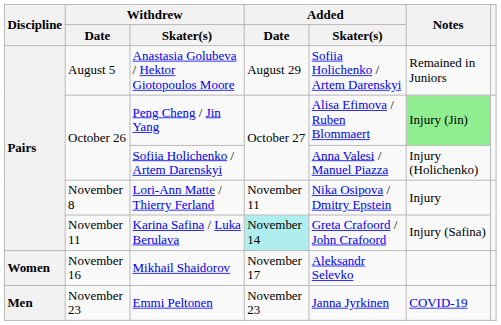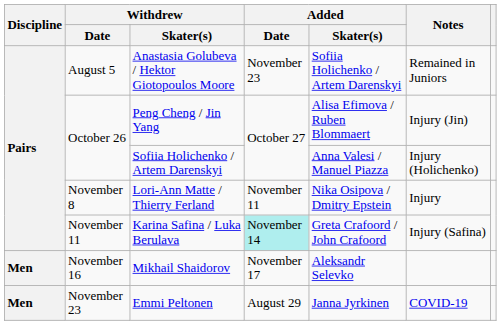Anastasia Golubeva / Hektor Giotopoulos Moore | Added / Date: August 29 -> November 23
Peng Cheng / Jin Yang | Notes: lightgreen background -> no background
Mikhail Shaidorov | Discipline: Women -> Men
Emmi Peltonen | Added / Date: November 23 -> August 29
